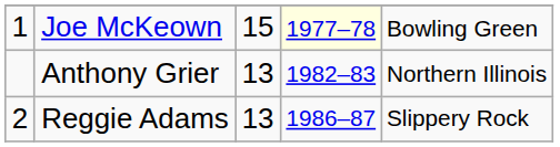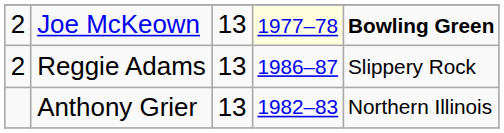Joe McKeown | column 1: 1 -> 2
Joe McKeown | column 3: 15 -> 13
Joe McKeown | column 5: normal -> bold
rows swapped: Reggie Adams <-> Anthony Grier
